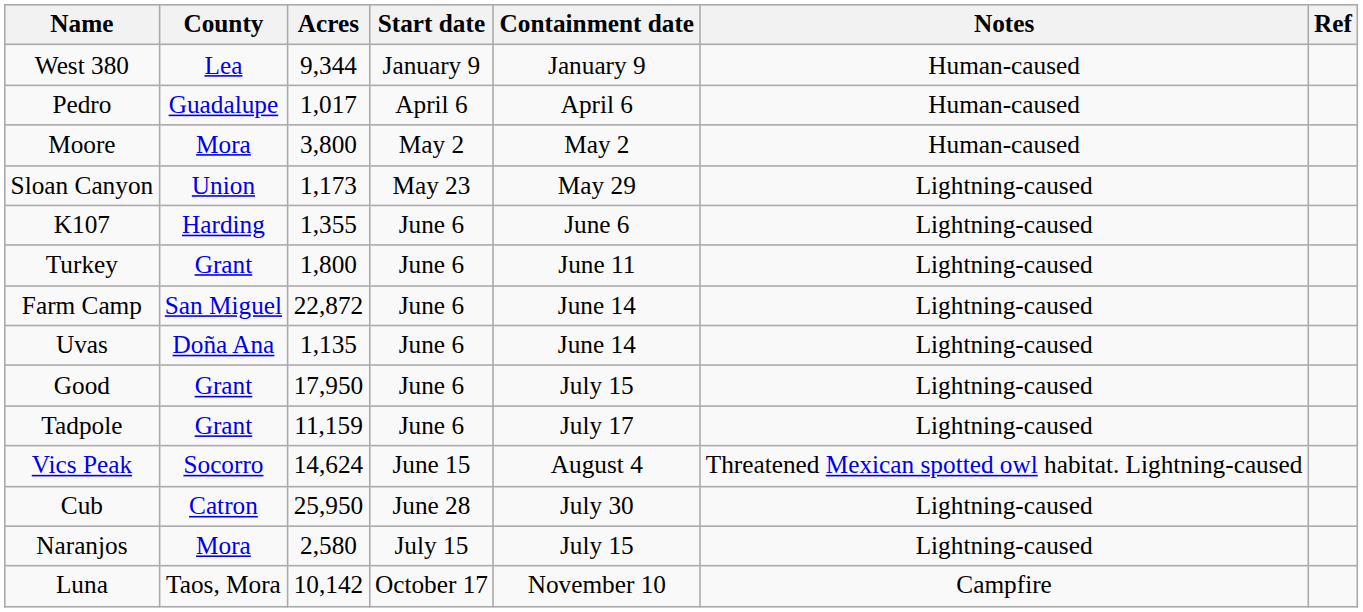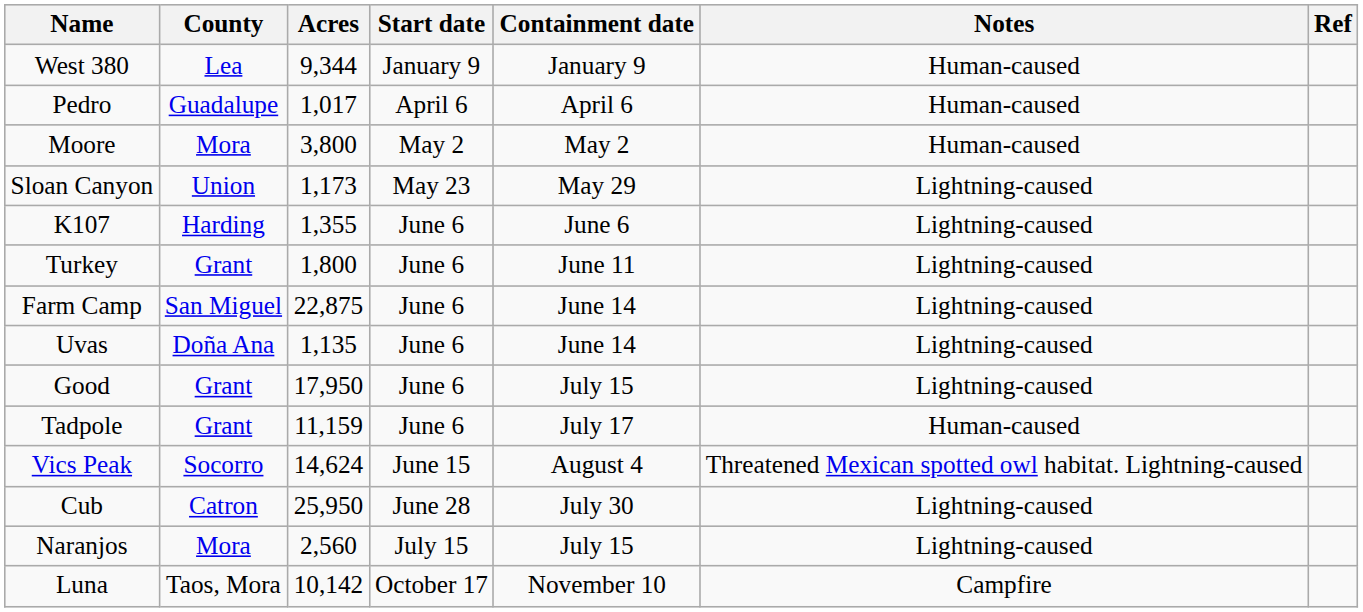Farm Camp | Acres: 22,872 -> 22,875
Tadpole | Notes: Lightning-caused -> Human-caused
Naranjos | Acres: 2,580 -> 2,560
